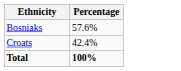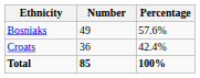+ column: Number | 49 | 36 | 85
